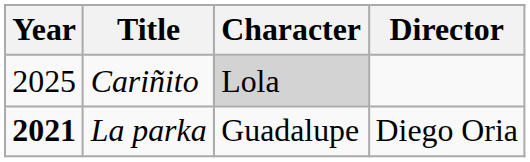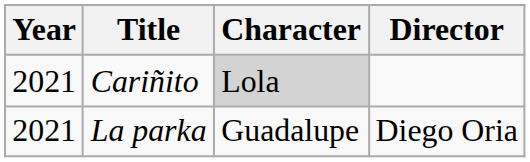Cariñito | Year: 2025 -> 2021
La parka | Year: bold -> normal
